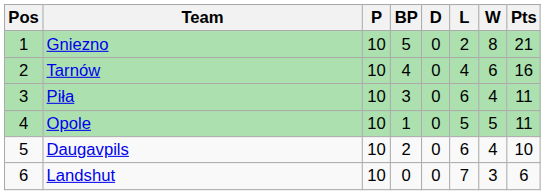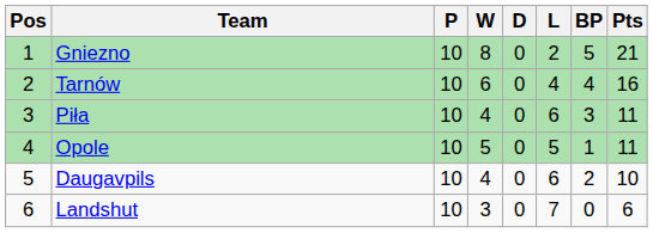columns swapped: W <-> BP
